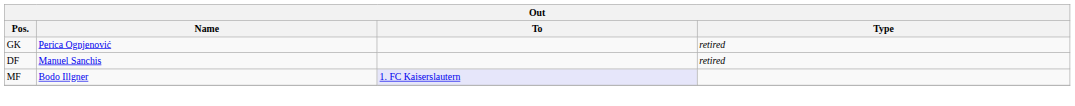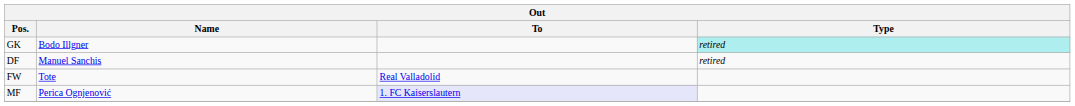GK | Name: Perica Ognjenović -> Bodo Illgner
GK | Type: no background -> paleturquoise background
+ row: FW | Tote | Real Valladolid
MF | Name: Bodo Illgner -> Perica Ognjenović
